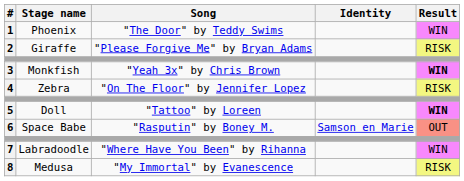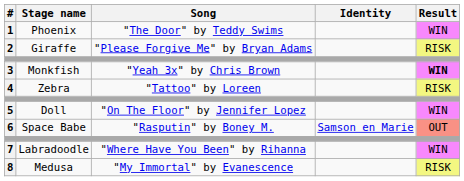4 | Song: "On The Floor" by Jennifer Lopez -> "Tattoo" by Loreen
5 | Song: "Tattoo" by Loreen -> "On The Floor" by Jennifer Lopez
5 | Result: bold -> normal
